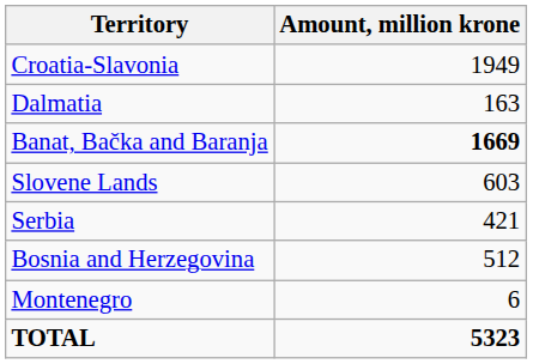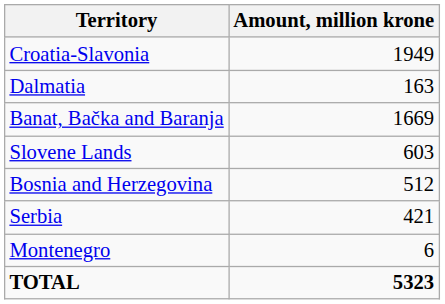Banat, Bačka and Baranja | Amount, million krone: bold -> normal
rows swapped: Bosnia and Herzegovina <-> Serbia
